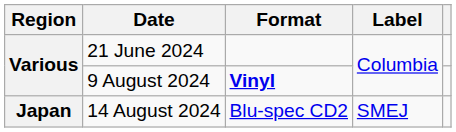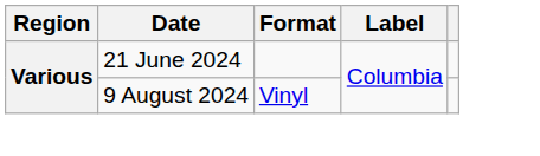9 August 2024 | Format: bold -> normal
- row: Japan | 14 August 2024 | Blu-spec CD2 | SMEJ
